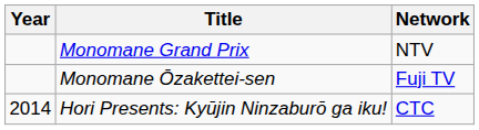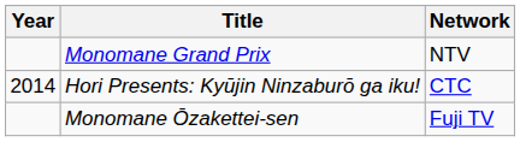rows swapped: Hori Presents: Kyūjin Ninzaburō ga iku! <-> Monomane Ōzakettei-sen
